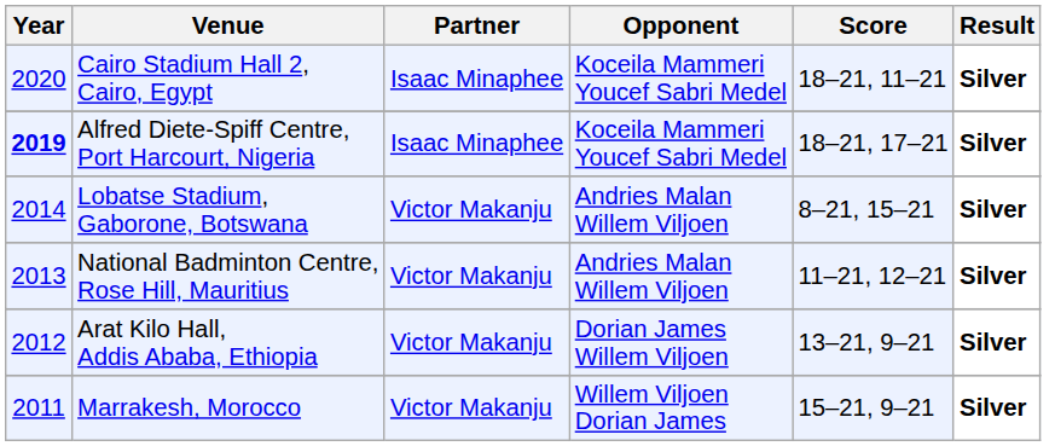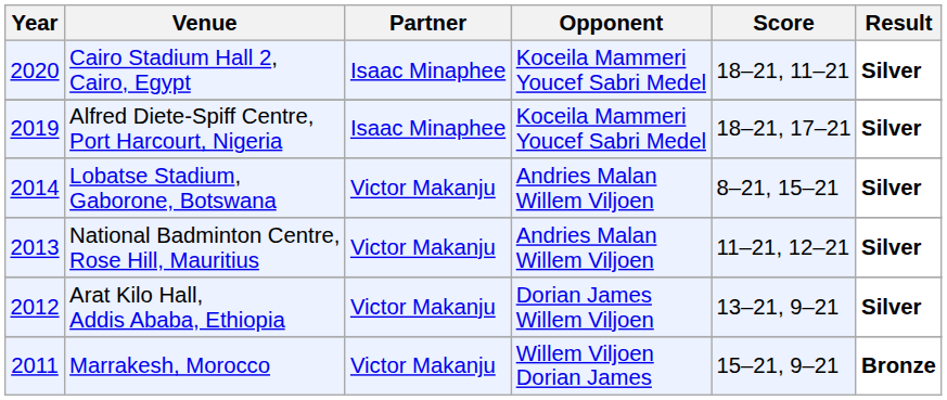Alfred Diete-Spiff Centre, Port Harcourt, Nigeria | Year: bold -> normal
Marrakesh, Morocco | Result: Silver -> Bronze
